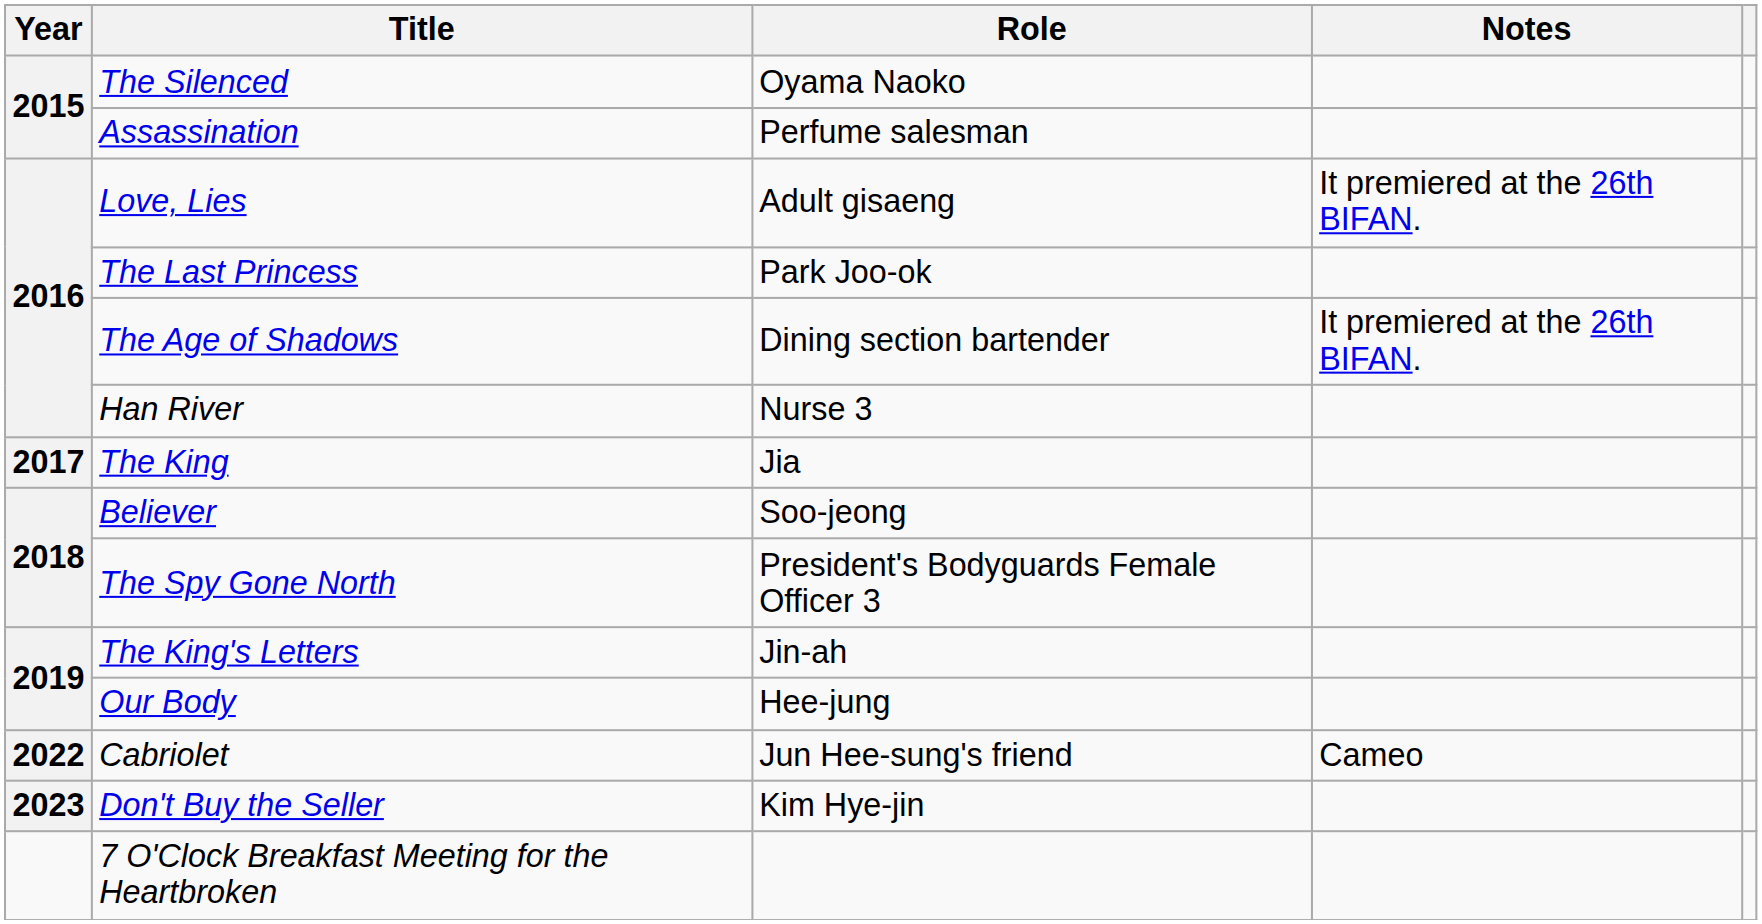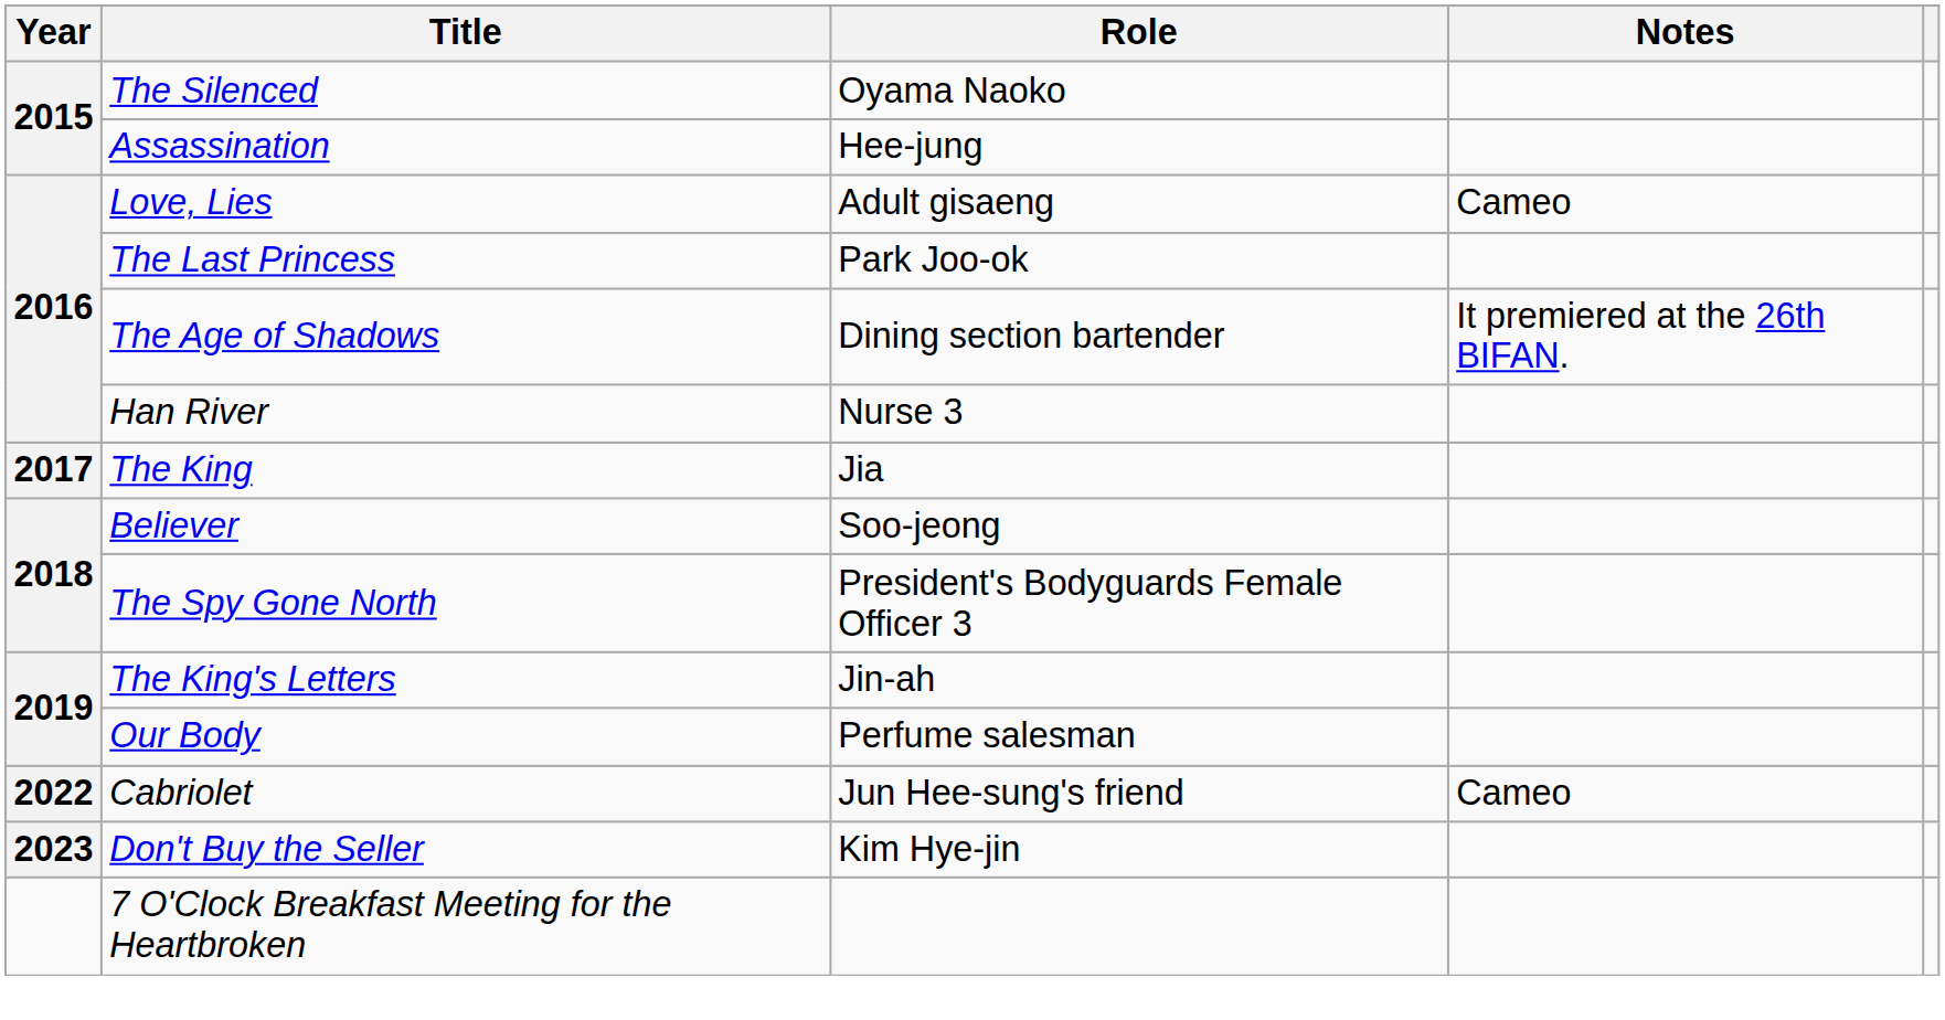Assassination | Role: Perfume salesman -> Hee-jung
Love, Lies | Notes: It premiered at the 26th BIFAN. -> Cameo
Our Body | Role: Hee-jung -> Perfume salesman
